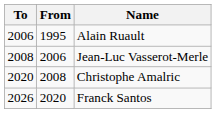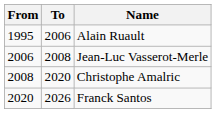columns swapped: From <-> To
